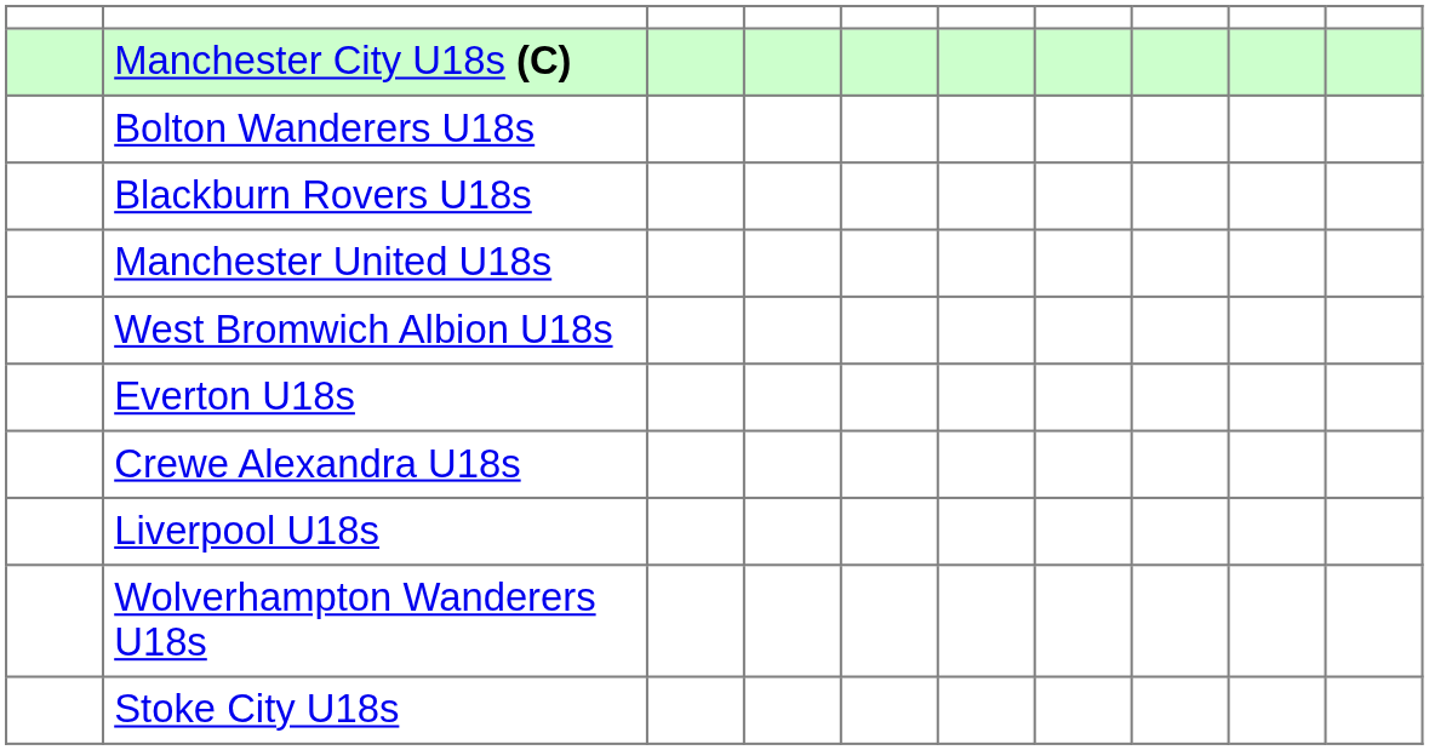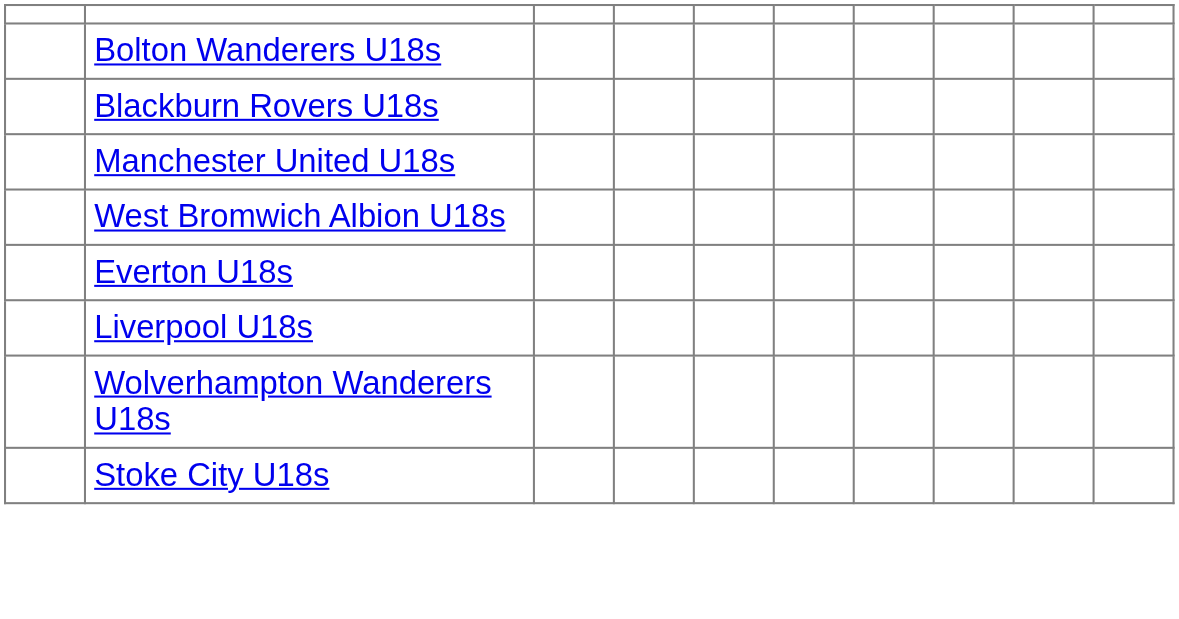- row: Manchester City U18s (C)
- row: Crewe Alexandra U18s
